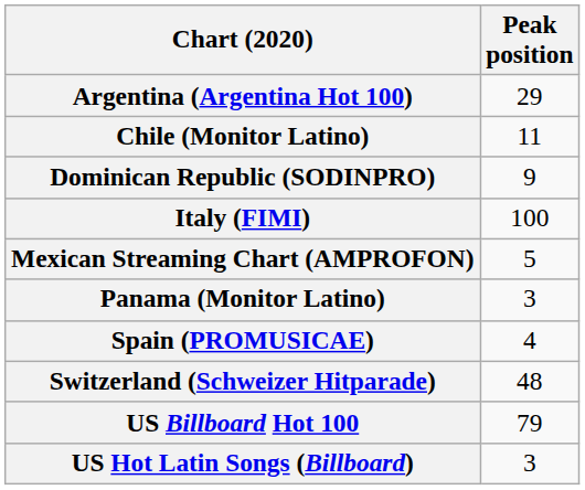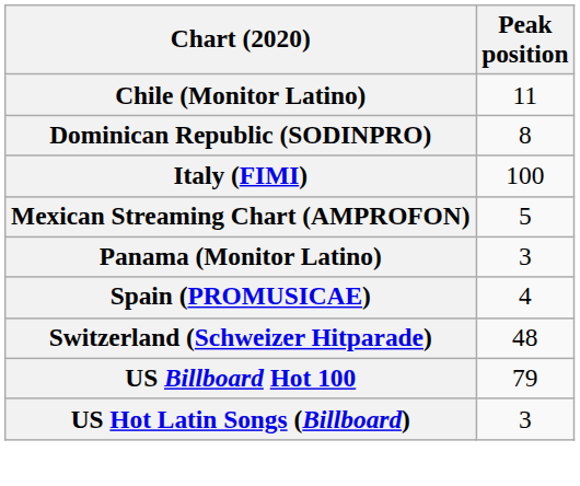- row: Argentina (Argentina Hot 100) | 29
Dominican Republic (SODINPRO) | Peak position: 9 -> 8
